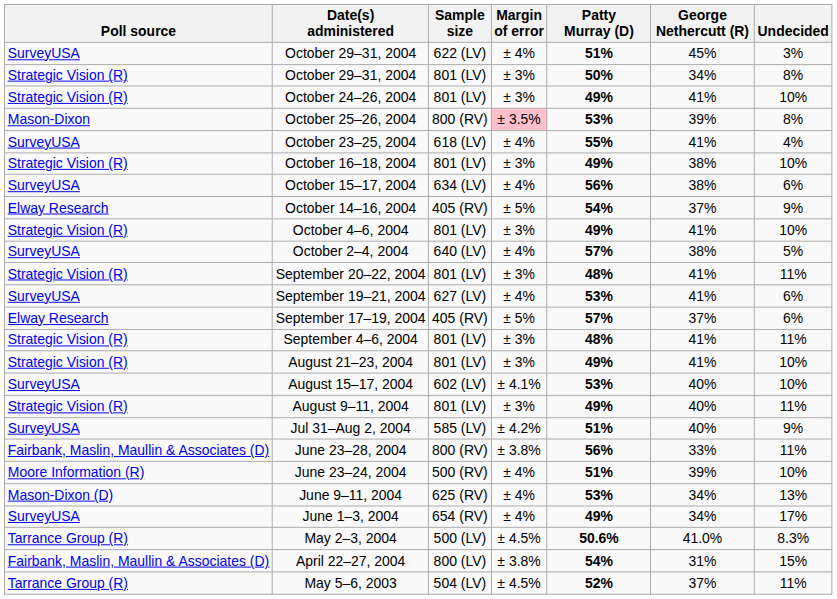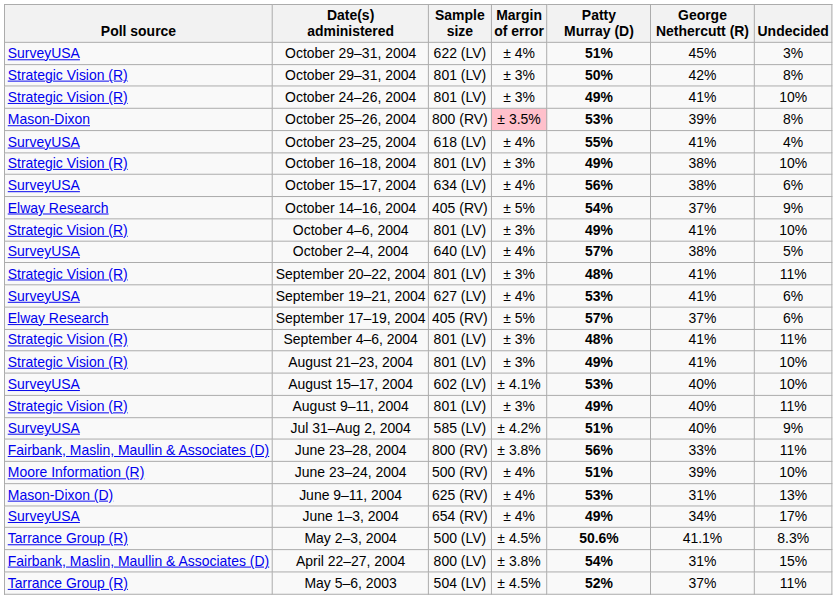October 29–31, 2004 / 801 (LV) | George Nethercutt (R): 34% -> 42%
June 9–11, 2004 | George Nethercutt (R): 34% -> 31%
May 2–3, 2004 | George Nethercutt (R): 41.0% -> 41.1%
